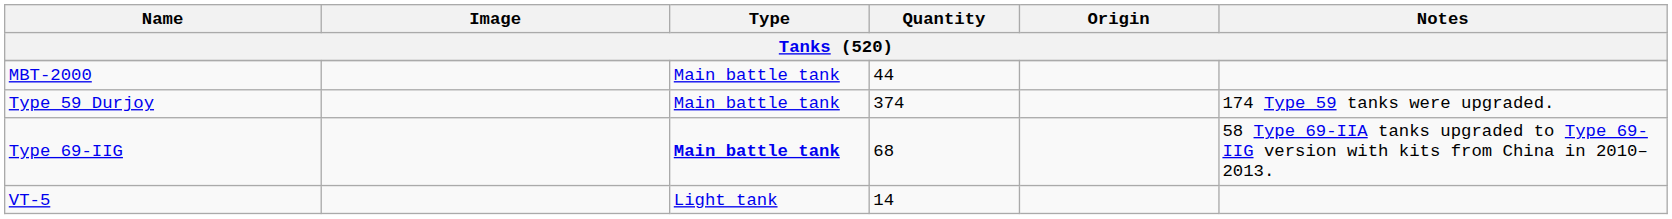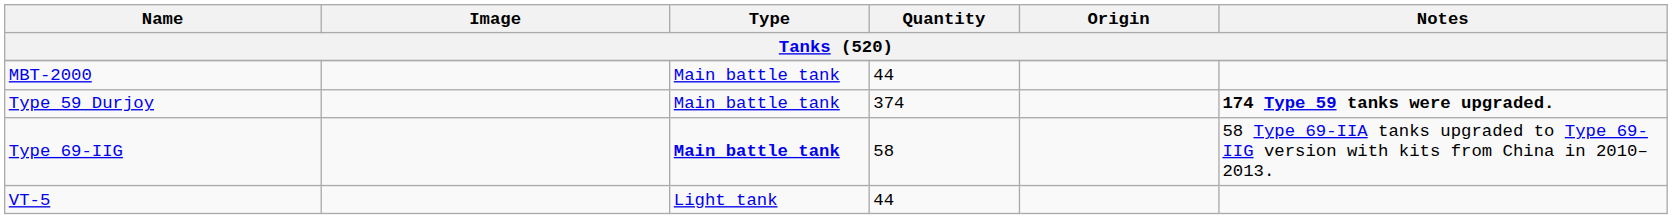Type 59 Durjoy | Notes: normal -> bold
Type 69-IIG | Quantity: 68 -> 58
VT-5 | Quantity: 14 -> 44
